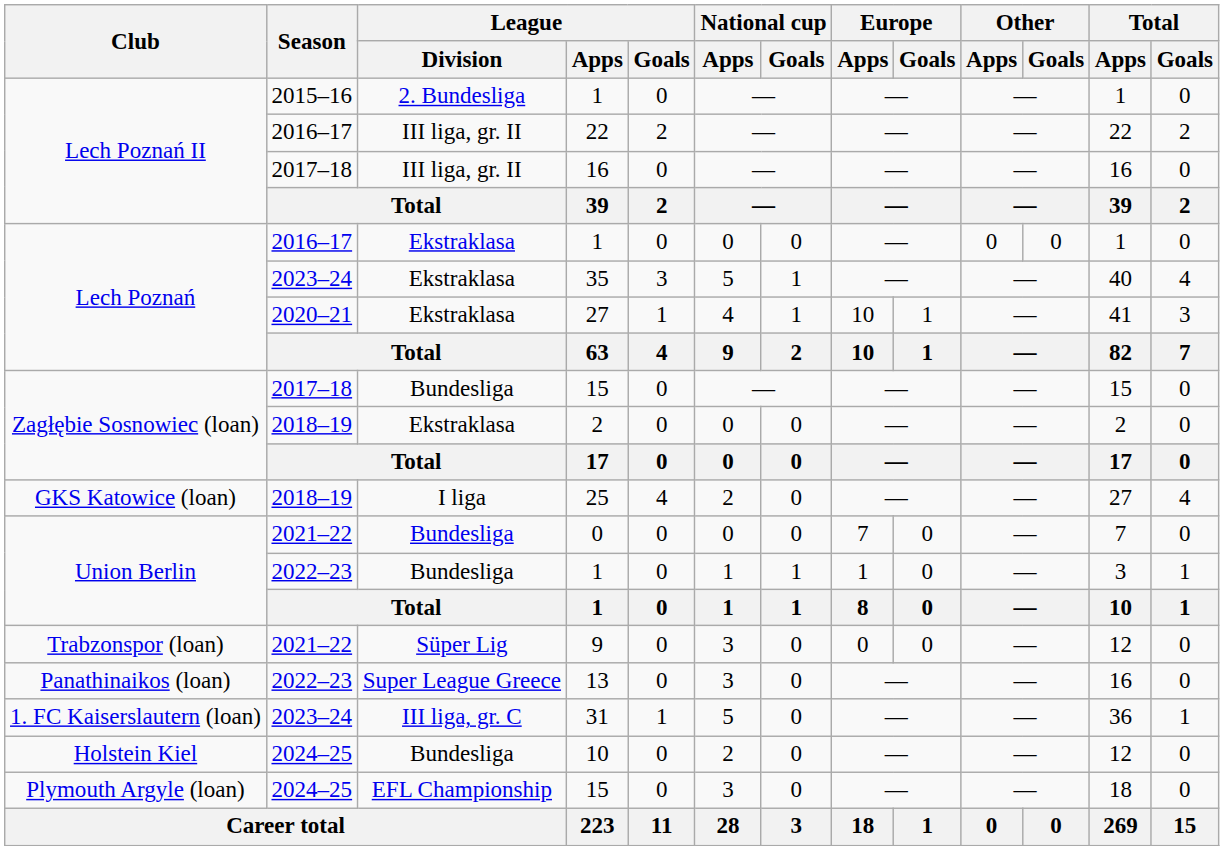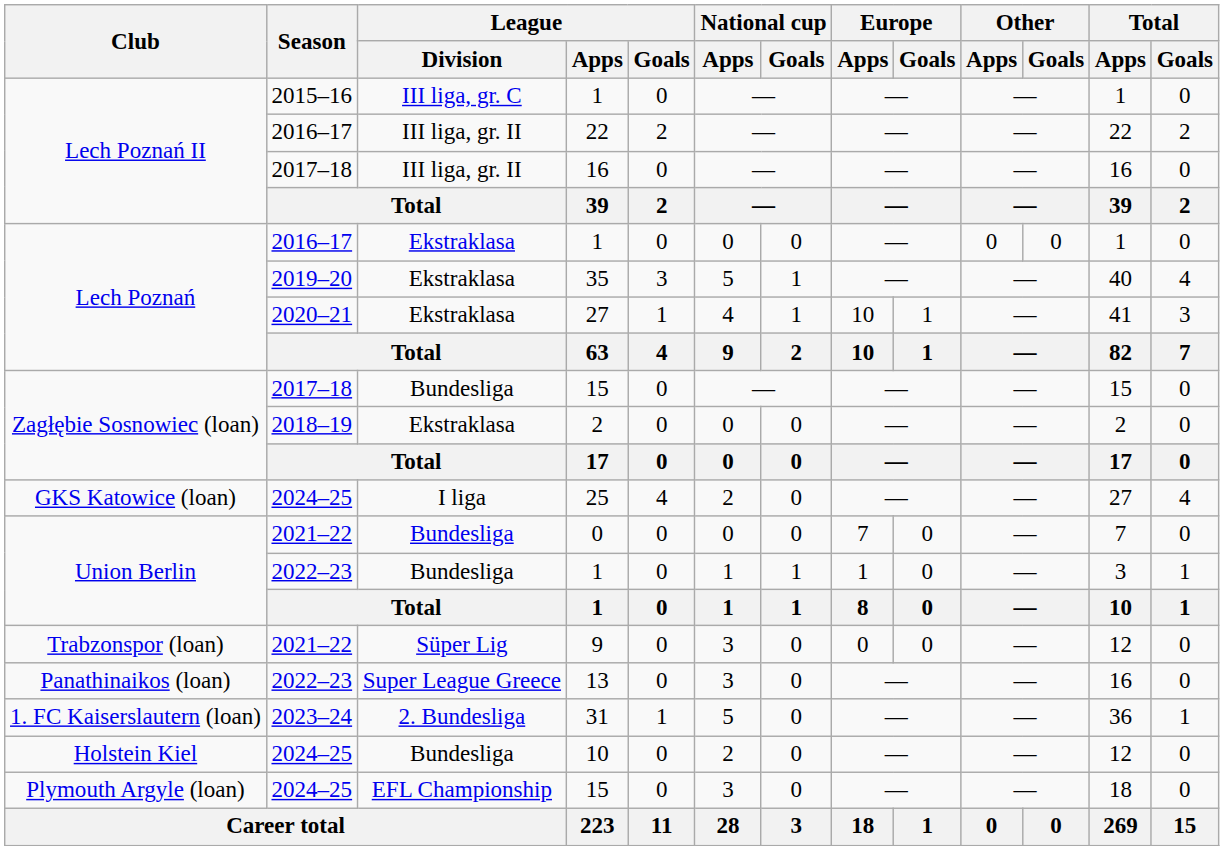Lech Poznań II / 1 | League / Division: 2. Bundesliga -> III liga, gr. C
35 | Season: 2023–24 -> 2019–20
25 | Season: 2018–19 -> 2024–25
31 | League / Division: III liga, gr. C -> 2. Bundesliga
